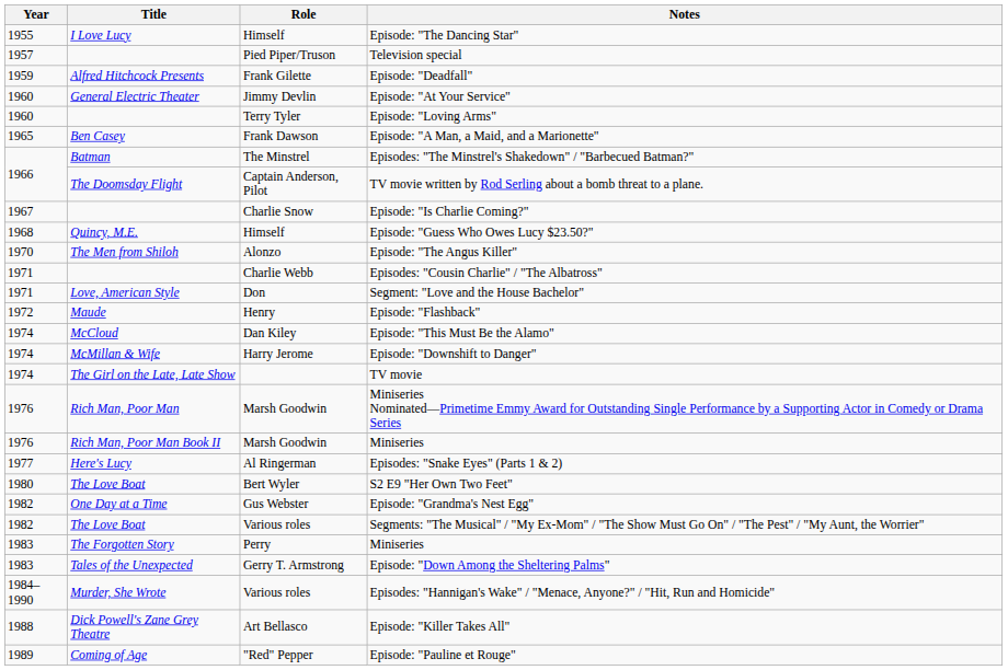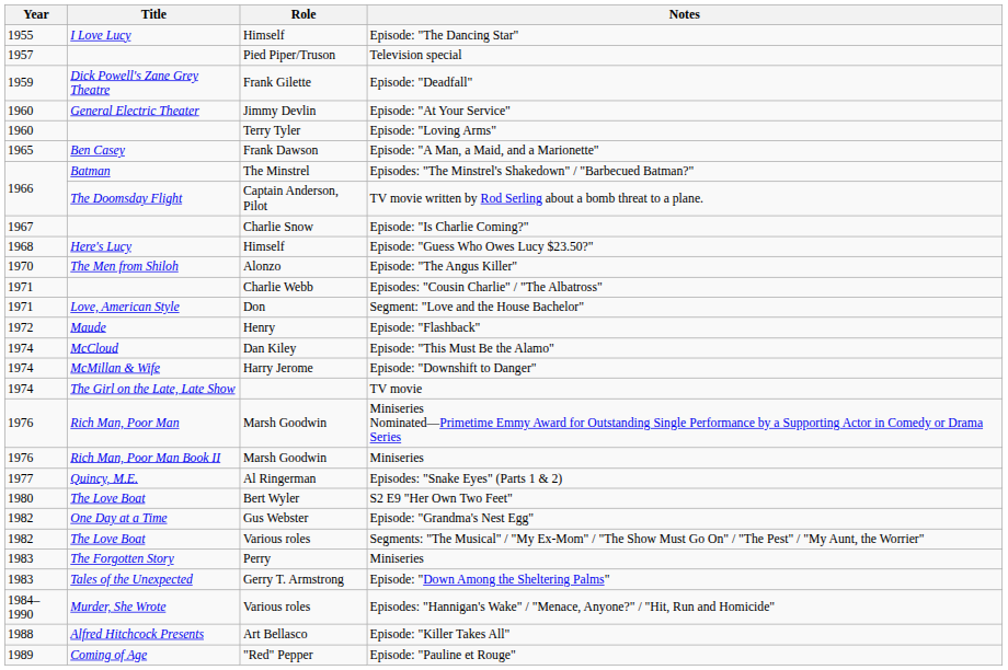Episode: "Deadfall" | Title: Alfred Hitchcock Presents -> Dick Powell's Zane Grey Theatre
Episode: "Guess Who Owes Lucy $23.50?" | Title: Quincy, M.E. -> Here's Lucy
Episodes: "Snake Eyes" (Parts 1 & 2) | Title: Here's Lucy -> Quincy, M.E.
Episode: "Killer Takes All" | Title: Dick Powell's Zane Grey Theatre -> Alfred Hitchcock Presents
